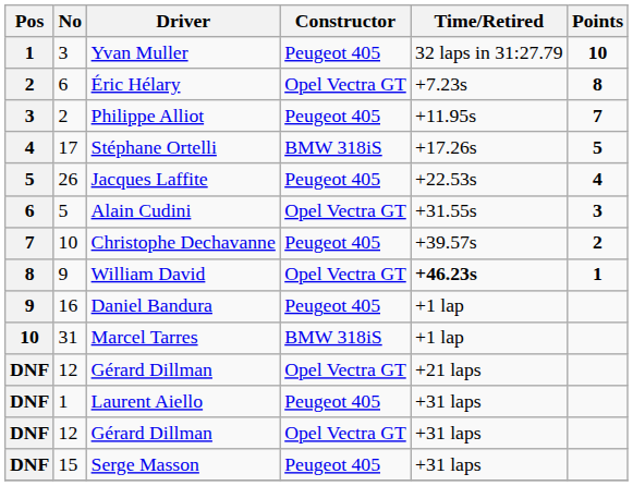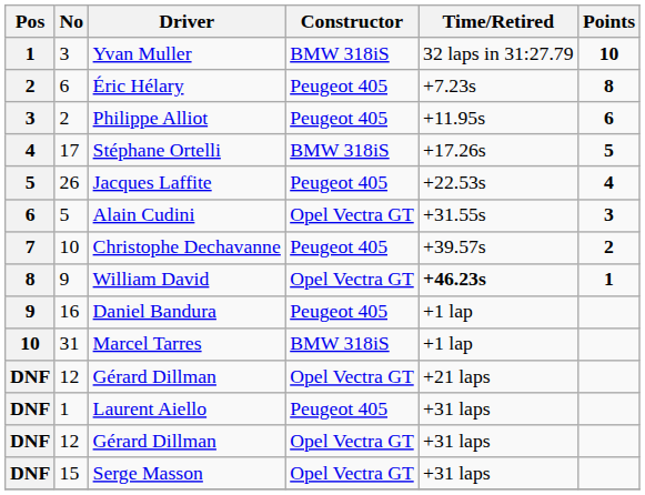Yvan Muller | Constructor: Peugeot 405 -> BMW 318iS
Éric Hélary | Constructor: Opel Vectra GT -> Peugeot 405
Philippe Alliot | Points: 7 -> 6
Serge Masson | Constructor: Peugeot 405 -> Opel Vectra GT
